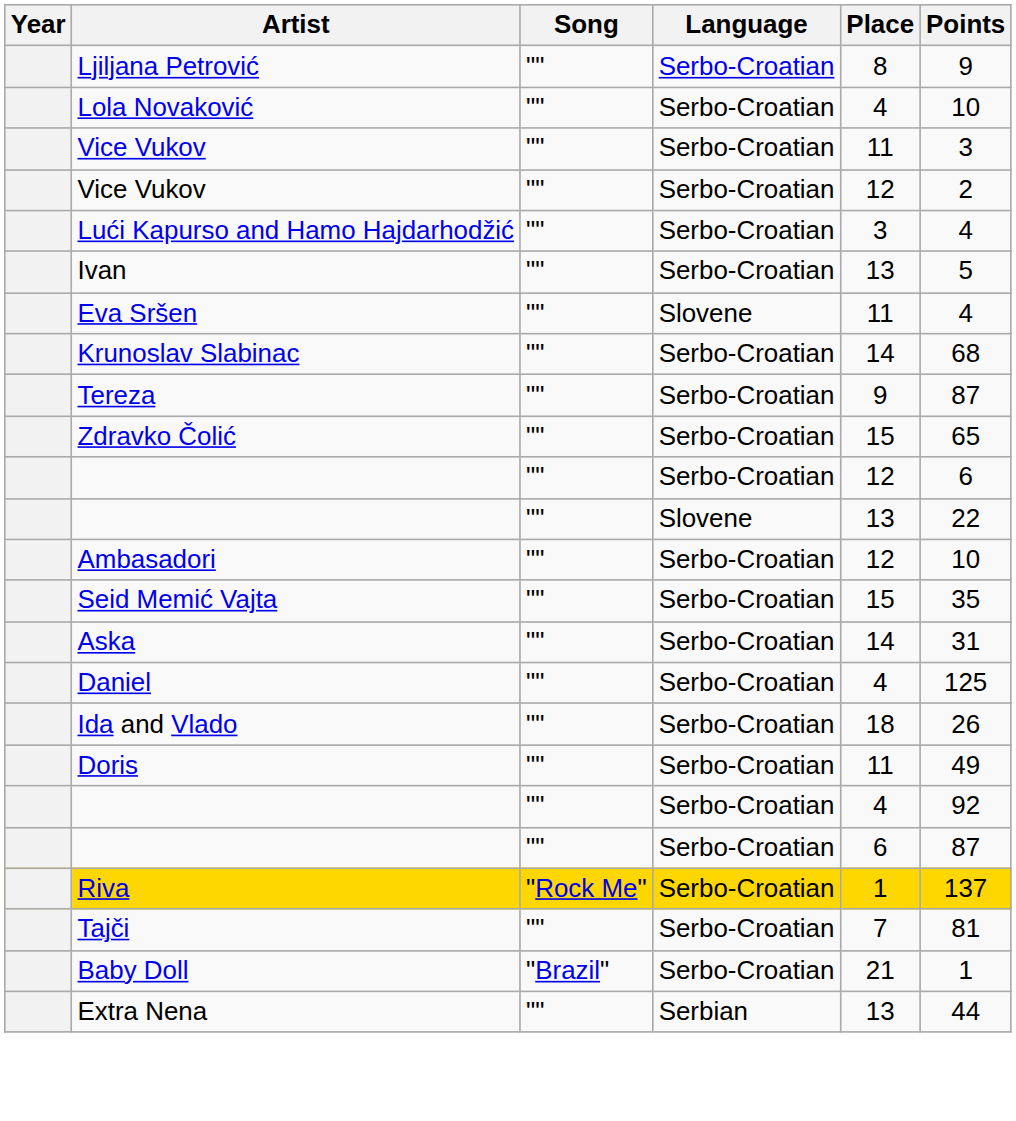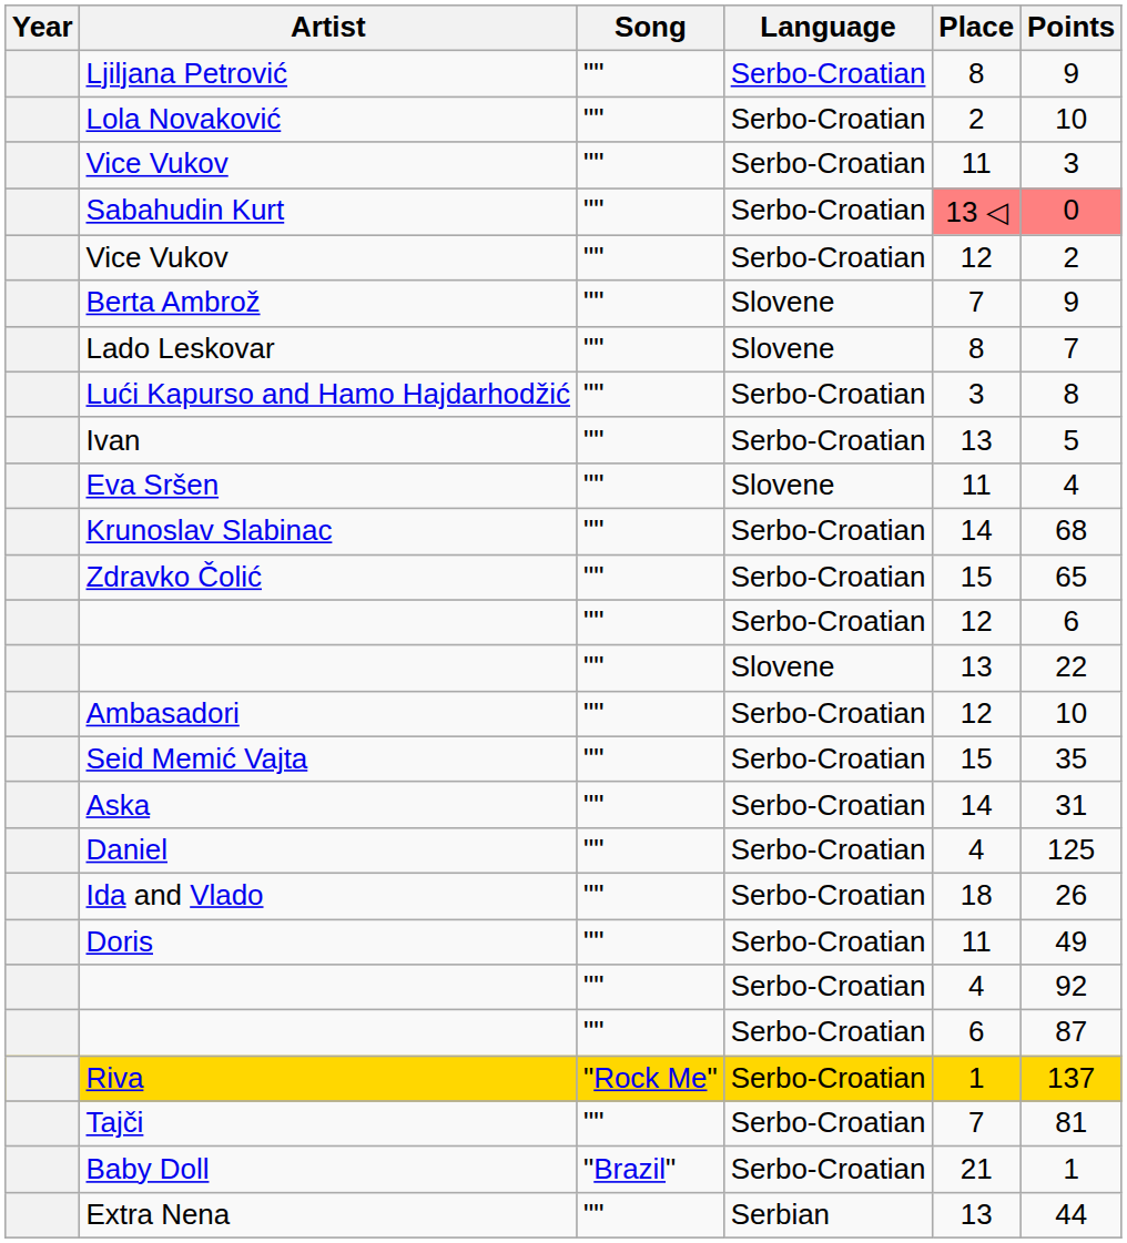Lola Novaković | Place: 4 -> 2
+ row: Sabahudin Kurt | "" | Serbo-Croatian | 13 ◁ | 0
+ row: Berta Ambrož | "" | Slovene | 7 | 9
+ row: Lado Leskovar | "" | Slovene | 8 | 7
Lući Kapurso and Hamo Hajdarhodžić | Points: 4 -> 8
- row: Tereza | "" | Serbo-Croatian | 9 | 87
